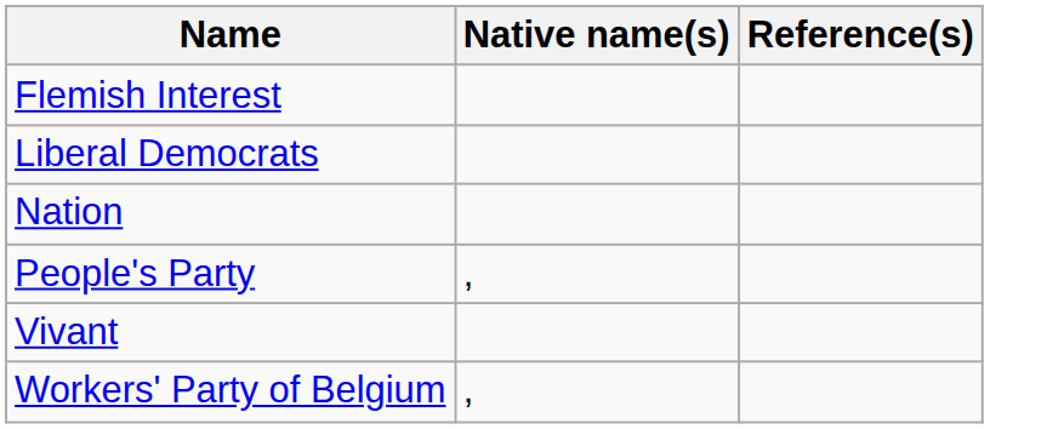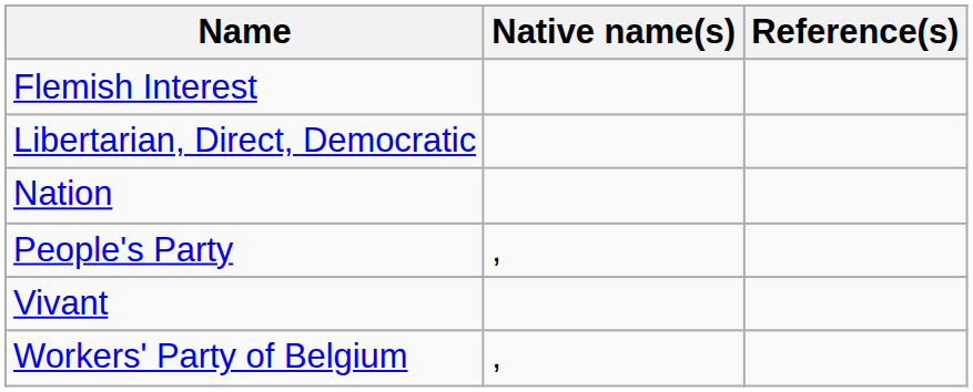- row: Liberal Democrats
+ row: Libertarian, Direct, Democratic
